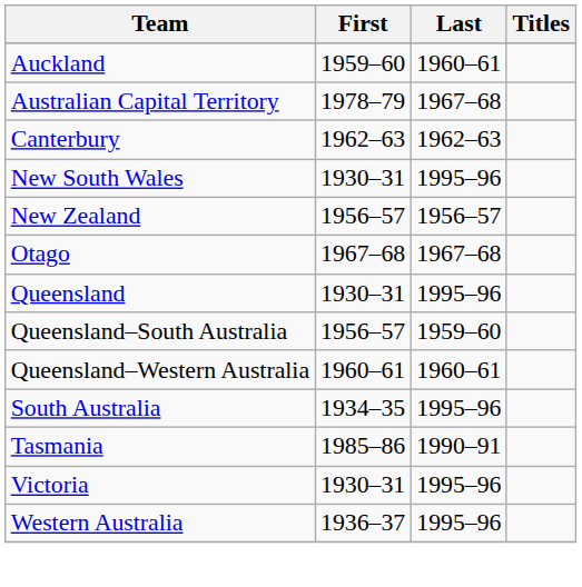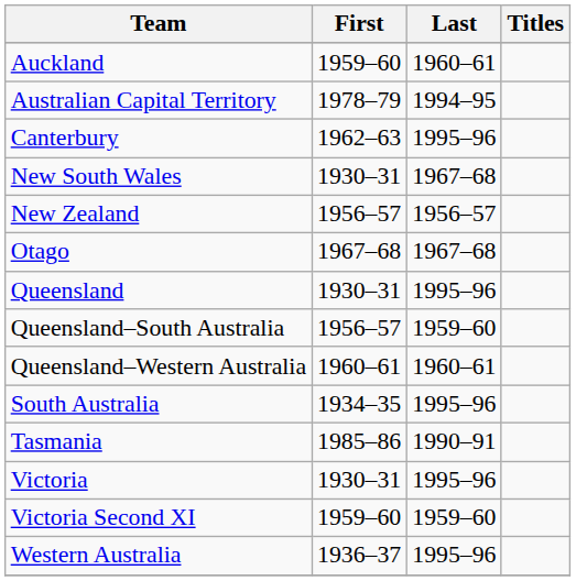Australian Capital Territory | Last: 1967–68 -> 1994–95
Canterbury | Last: 1962–63 -> 1995–96
New South Wales | Last: 1995–96 -> 1967–68
+ row: Victoria Second XI | 1959–60 | 1959–60
